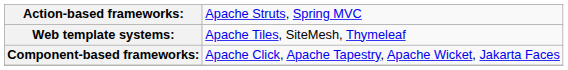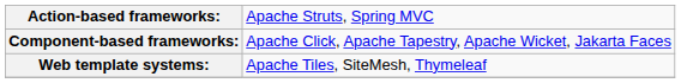rows swapped: Component-based frameworks: <-> Web template systems:
